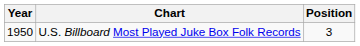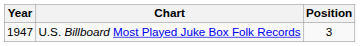U.S. Billboard Most Played Juke Box Folk Records | Year: 1950 -> 1947
